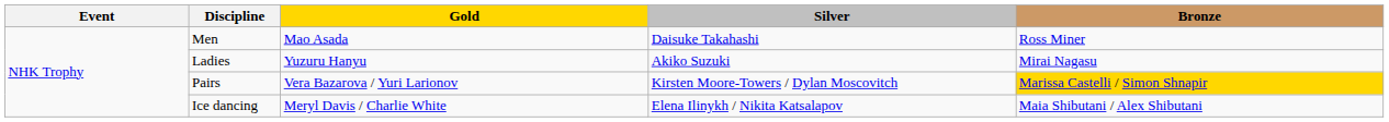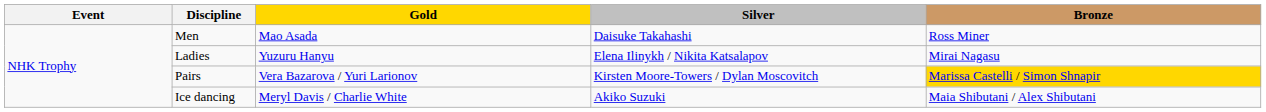Ladies | Silver: Akiko Suzuki -> Elena Ilinykh / Nikita Katsalapov
Ice dancing | Silver: Elena Ilinykh / Nikita Katsalapov -> Akiko Suzuki
